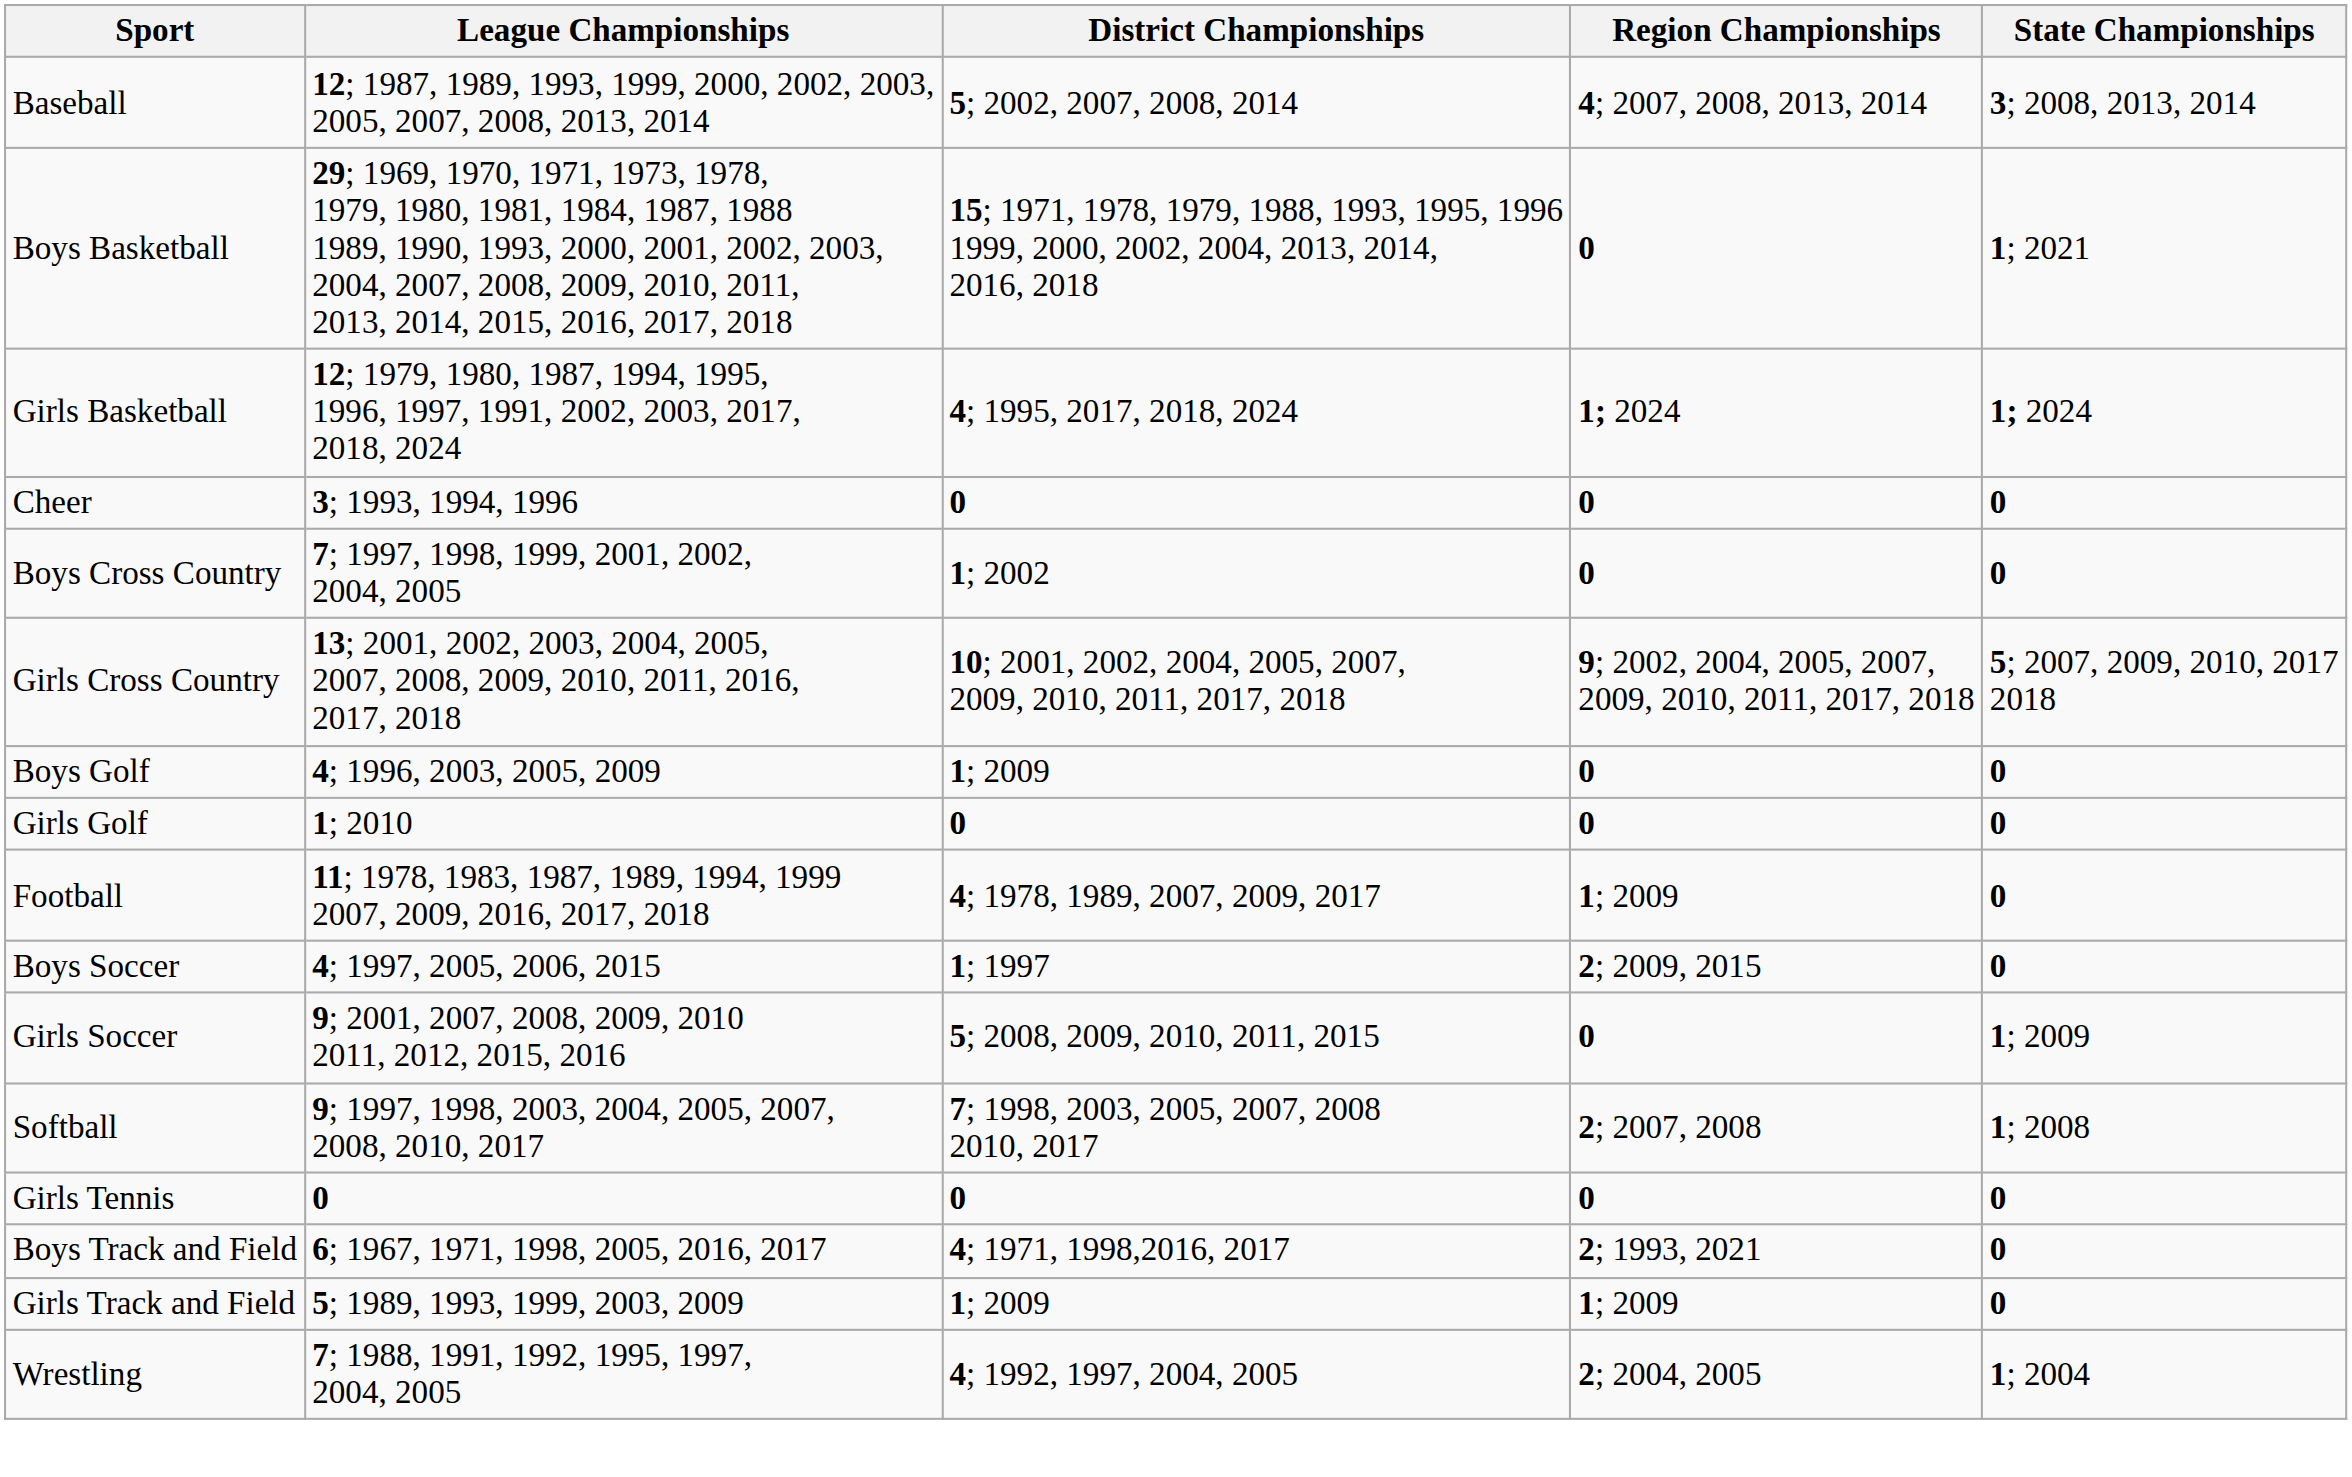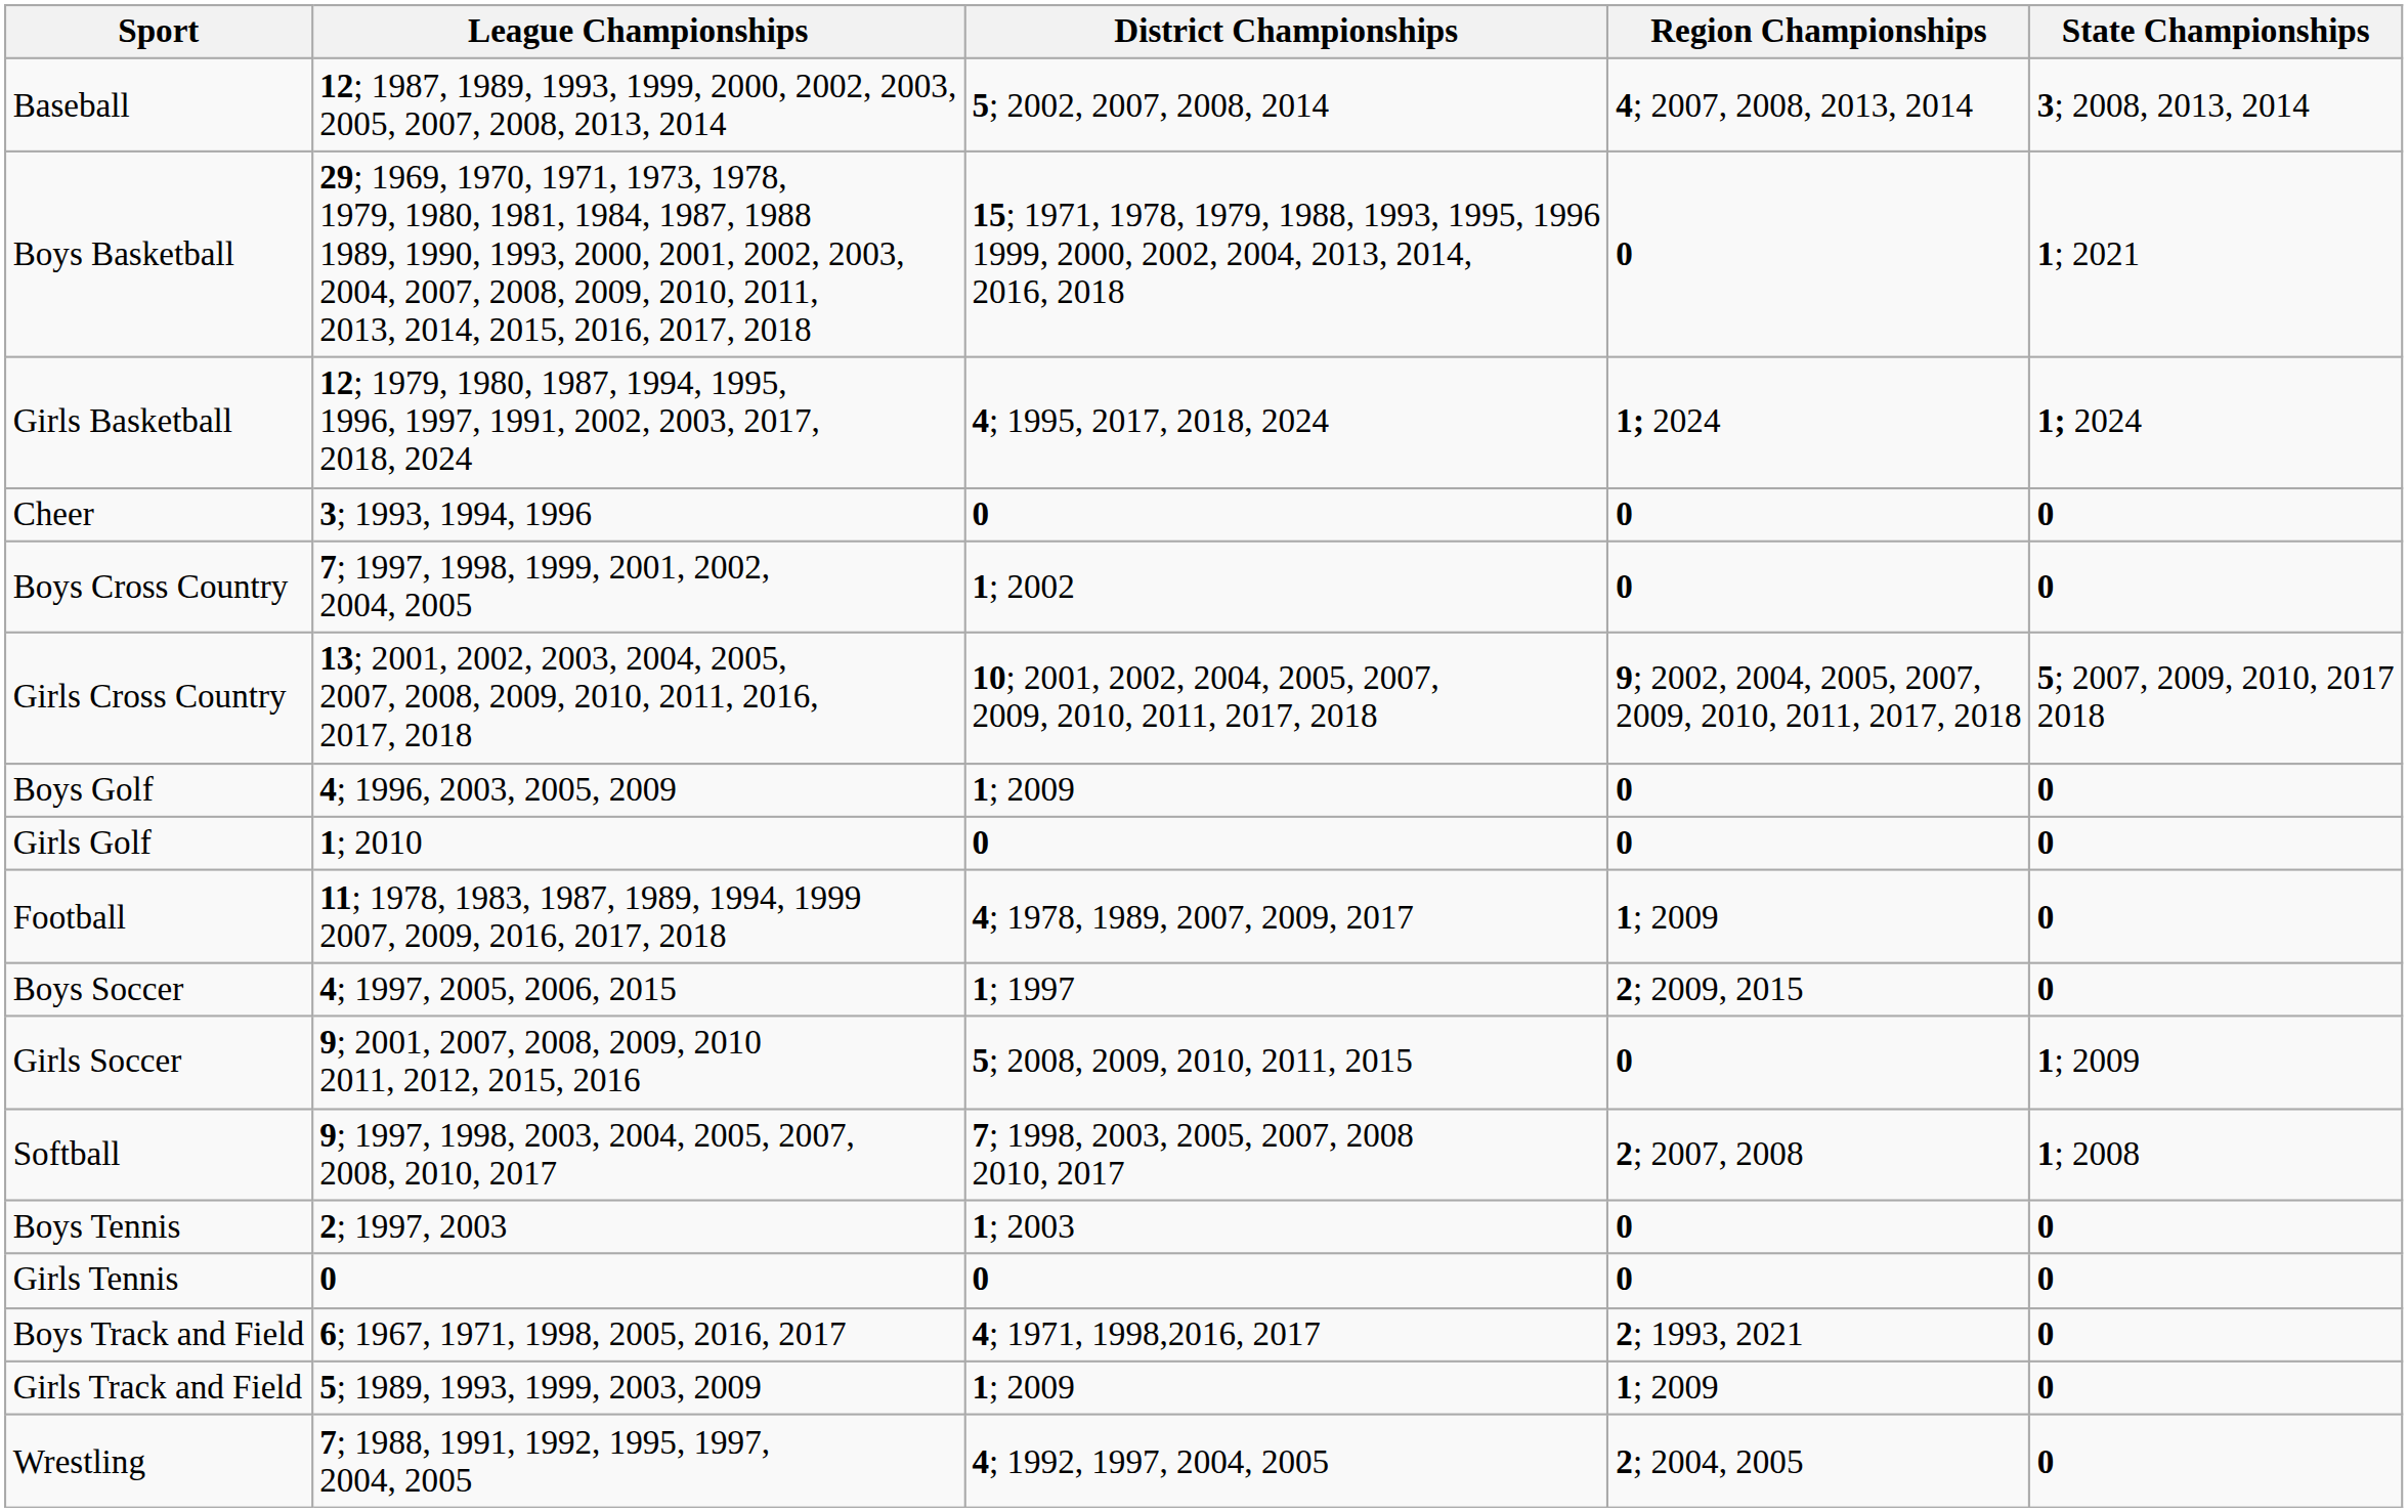+ row: Boys Tennis | 2; 1997, 2003 | 1; 2003 | 0 | 0
Wrestling | State Championships: 1; 2004 -> 0
